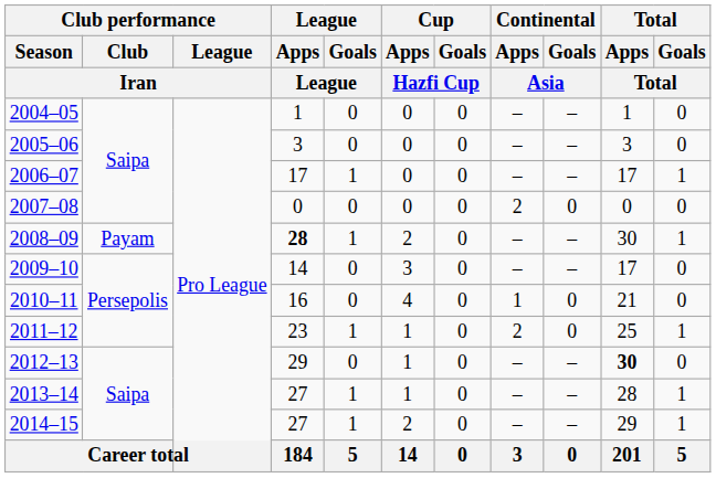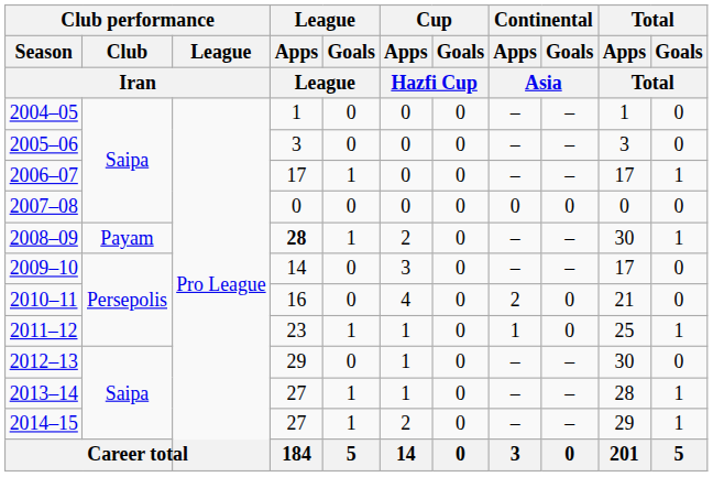2007–08 | Continental / Apps / Asia: 2 -> 0
2010–11 | Continental / Apps / Asia: 1 -> 2
2011–12 | Continental / Apps / Asia: 2 -> 1
2012–13 | Total / Apps / Total: bold -> normal
